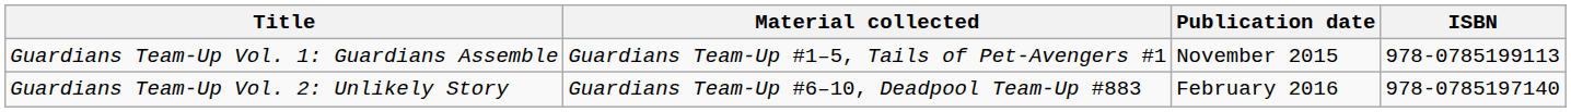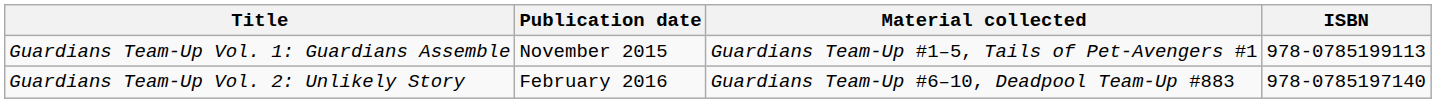columns swapped: Material collected <-> Publication date
